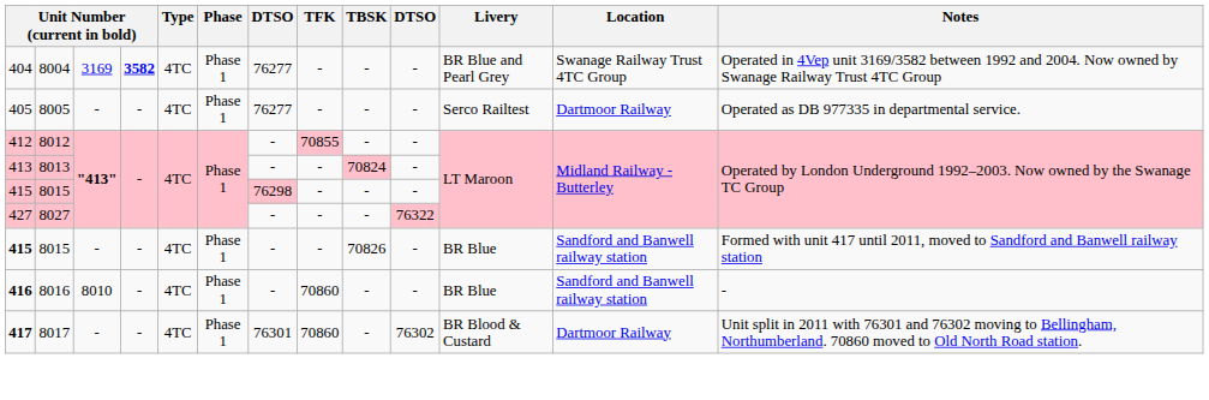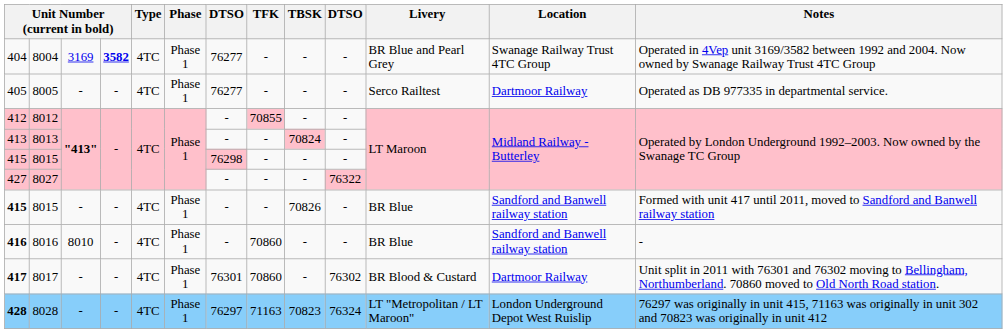+ row: 428 | 8028 | - | - | 4TC | Phase 1 | 76297 | 71163 | 70823 | 76324 | LT "Metropolitan / LT Maroon" | London Underground Depot West Ruislip | 76297 was originally in unit 415, 71163 was originally in unit 302 and 70823 was originally in unit 412
